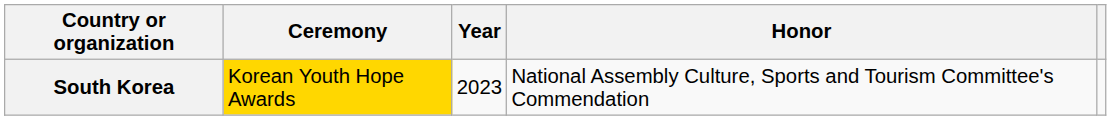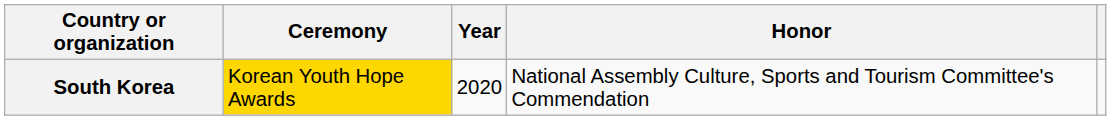South Korea | Year: 2023 -> 2020
